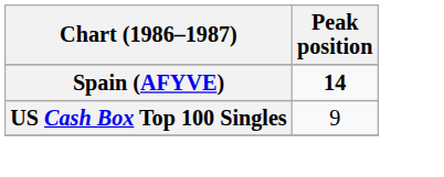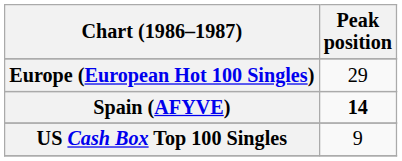+ row: Europe (European Hot 100 Singles) | 29
